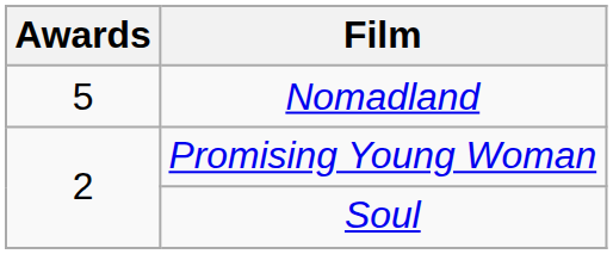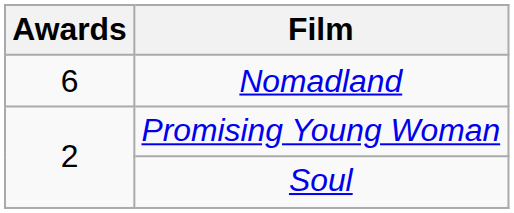Nomadland | Awards: 5 -> 6
